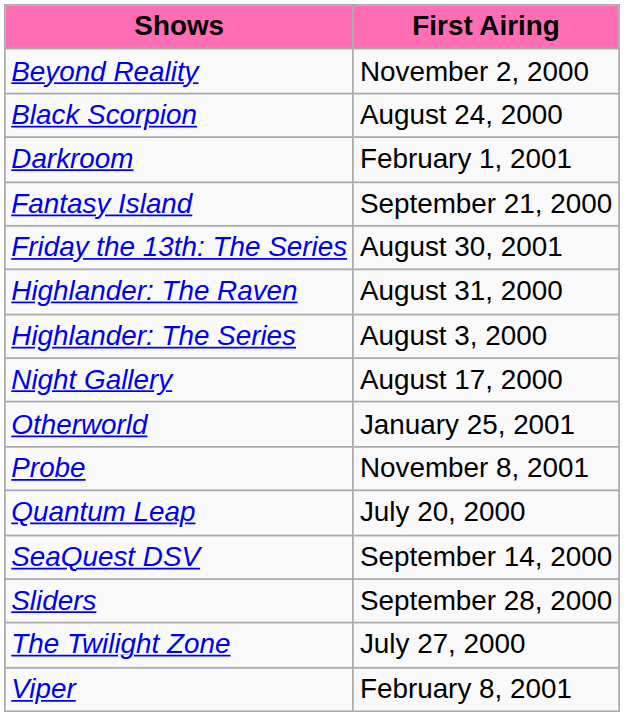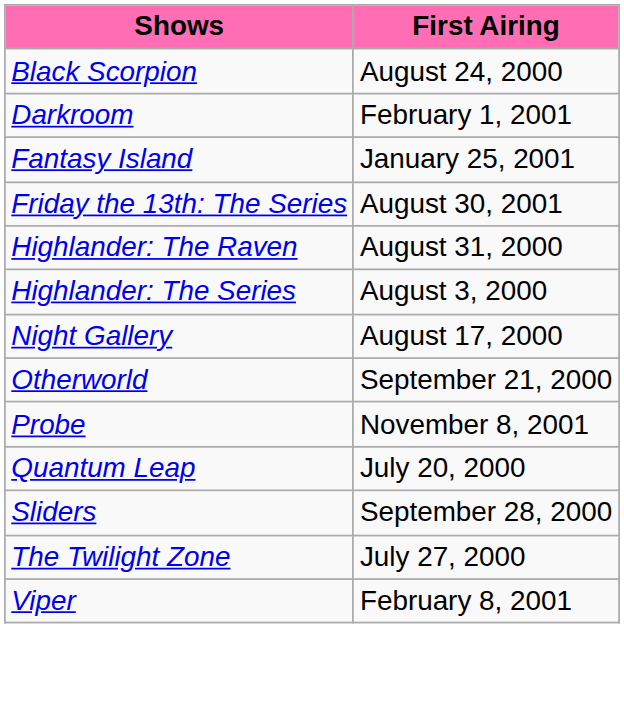- row: Beyond Reality | November 2, 2000
Fantasy Island | First Airing: September 21, 2000 -> January 25, 2001
Otherworld | First Airing: January 25, 2001 -> September 21, 2000
- row: SeaQuest DSV | September 14, 2000
